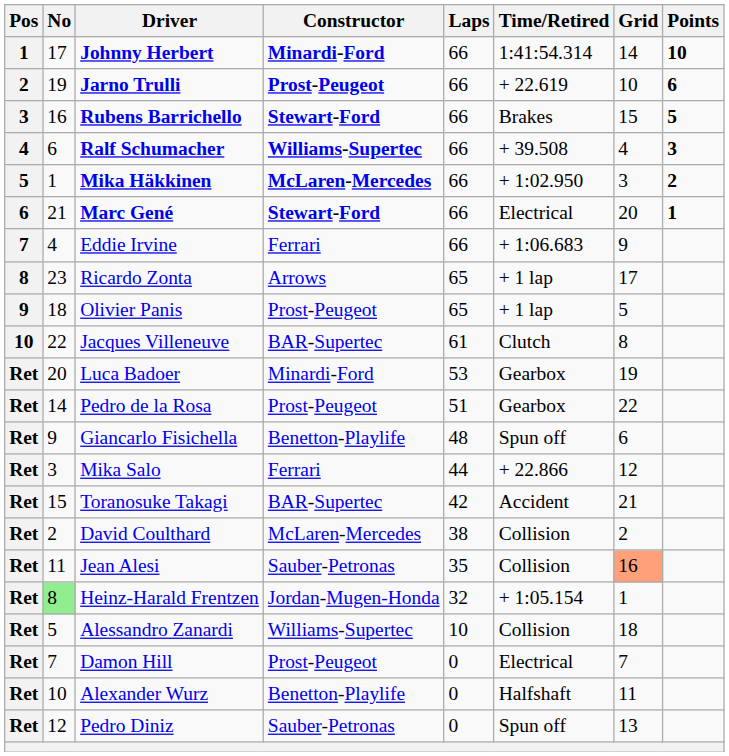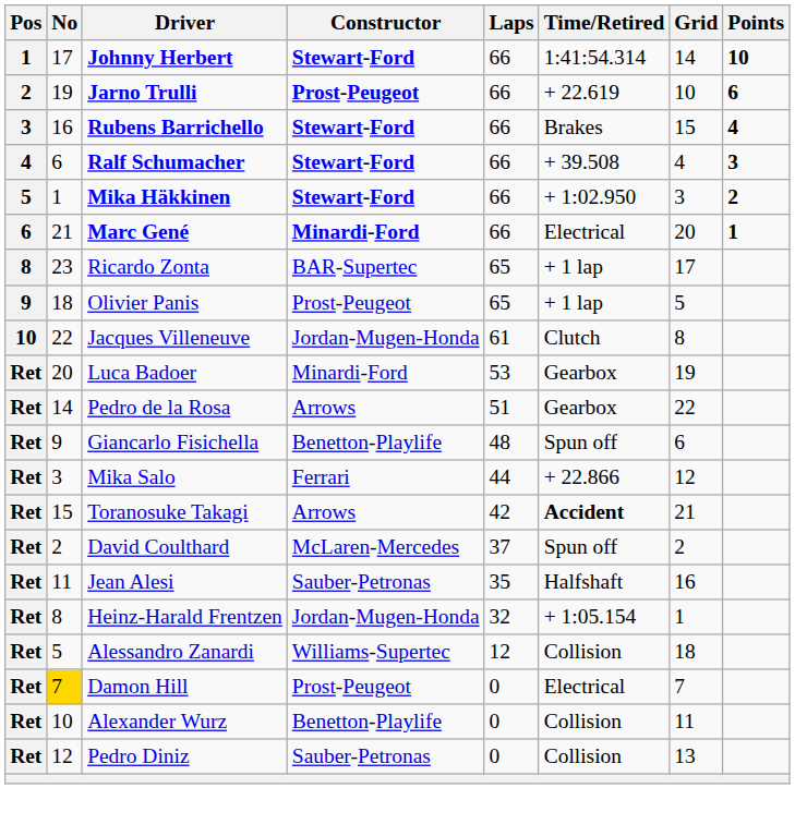Johnny Herbert | Constructor: Minardi-Ford -> Stewart-Ford
Rubens Barrichello | Points: 5 -> 4
Ralf Schumacher | Constructor: Williams-Supertec -> Stewart-Ford
Mika Häkkinen | Constructor: McLaren-Mercedes -> Stewart-Ford
Marc Gené | Constructor: Stewart-Ford -> Minardi-Ford
- row: 7 | 4 | Eddie Irvine | Ferrari | 66 | + 1:06.683 | 9
Ricardo Zonta | Constructor: Arrows -> BAR-Supertec
Jacques Villeneuve | Constructor: BAR-Supertec -> Jordan-Mugen-Honda
Pedro de la Rosa | Constructor: Prost-Peugeot -> Arrows
Toranosuke Takagi | Constructor: BAR-Supertec -> Arrows
Toranosuke Takagi | Time/Retired: normal -> bold
David Coulthard | Laps: 38 -> 37
David Coulthard | Time/Retired: Collision -> Spun off
Jean Alesi | Time/Retired: Collision -> Halfshaft
Jean Alesi | Grid: lightsalmon background -> no background
Heinz-Harald Frentzen | No: lightgreen background -> no background
Alessandro Zanardi | Laps: 10 -> 12
Damon Hill | No: no background -> gold background
Alexander Wurz | Time/Retired: Halfshaft -> Collision
Pedro Diniz | Time/Retired: Spun off -> Collision
